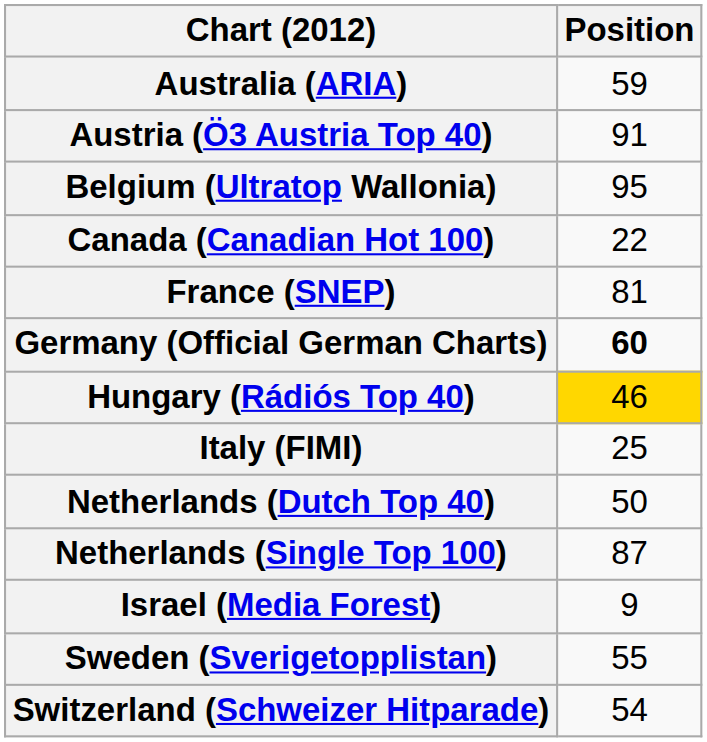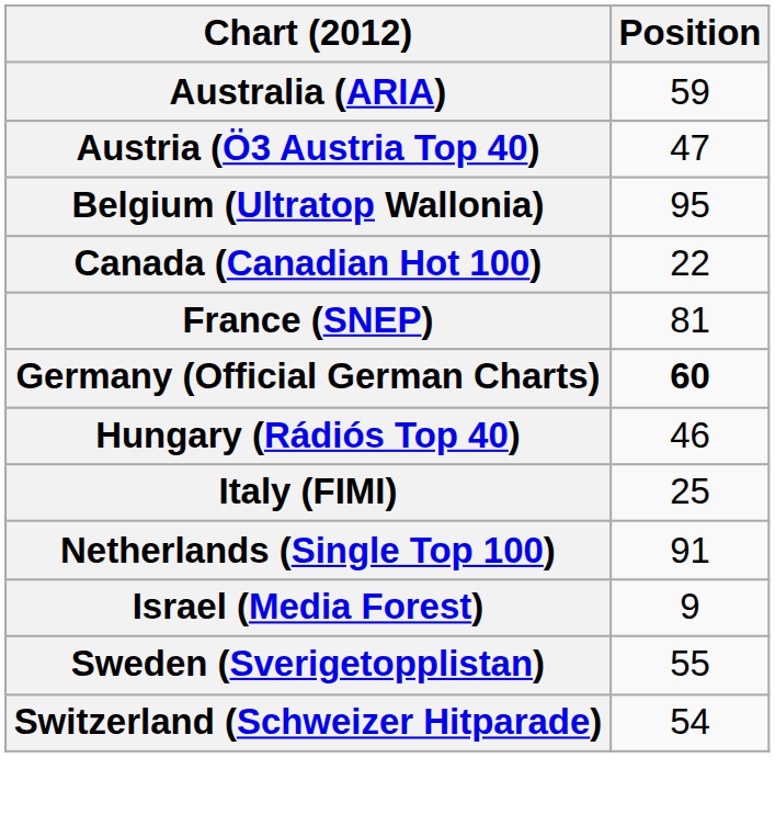Austria (Ö3 Austria Top 40) | Position: 91 -> 47
Hungary (Rádiós Top 40) | Position: gold background -> no background
- row: Netherlands (Dutch Top 40) | 50
Netherlands (Single Top 100) | Position: 87 -> 91
